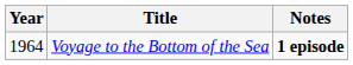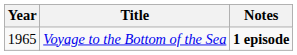Voyage to the Bottom of the Sea | Year: 1964 -> 1965
